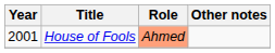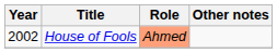House of Fools | Year: 2001 -> 2002
